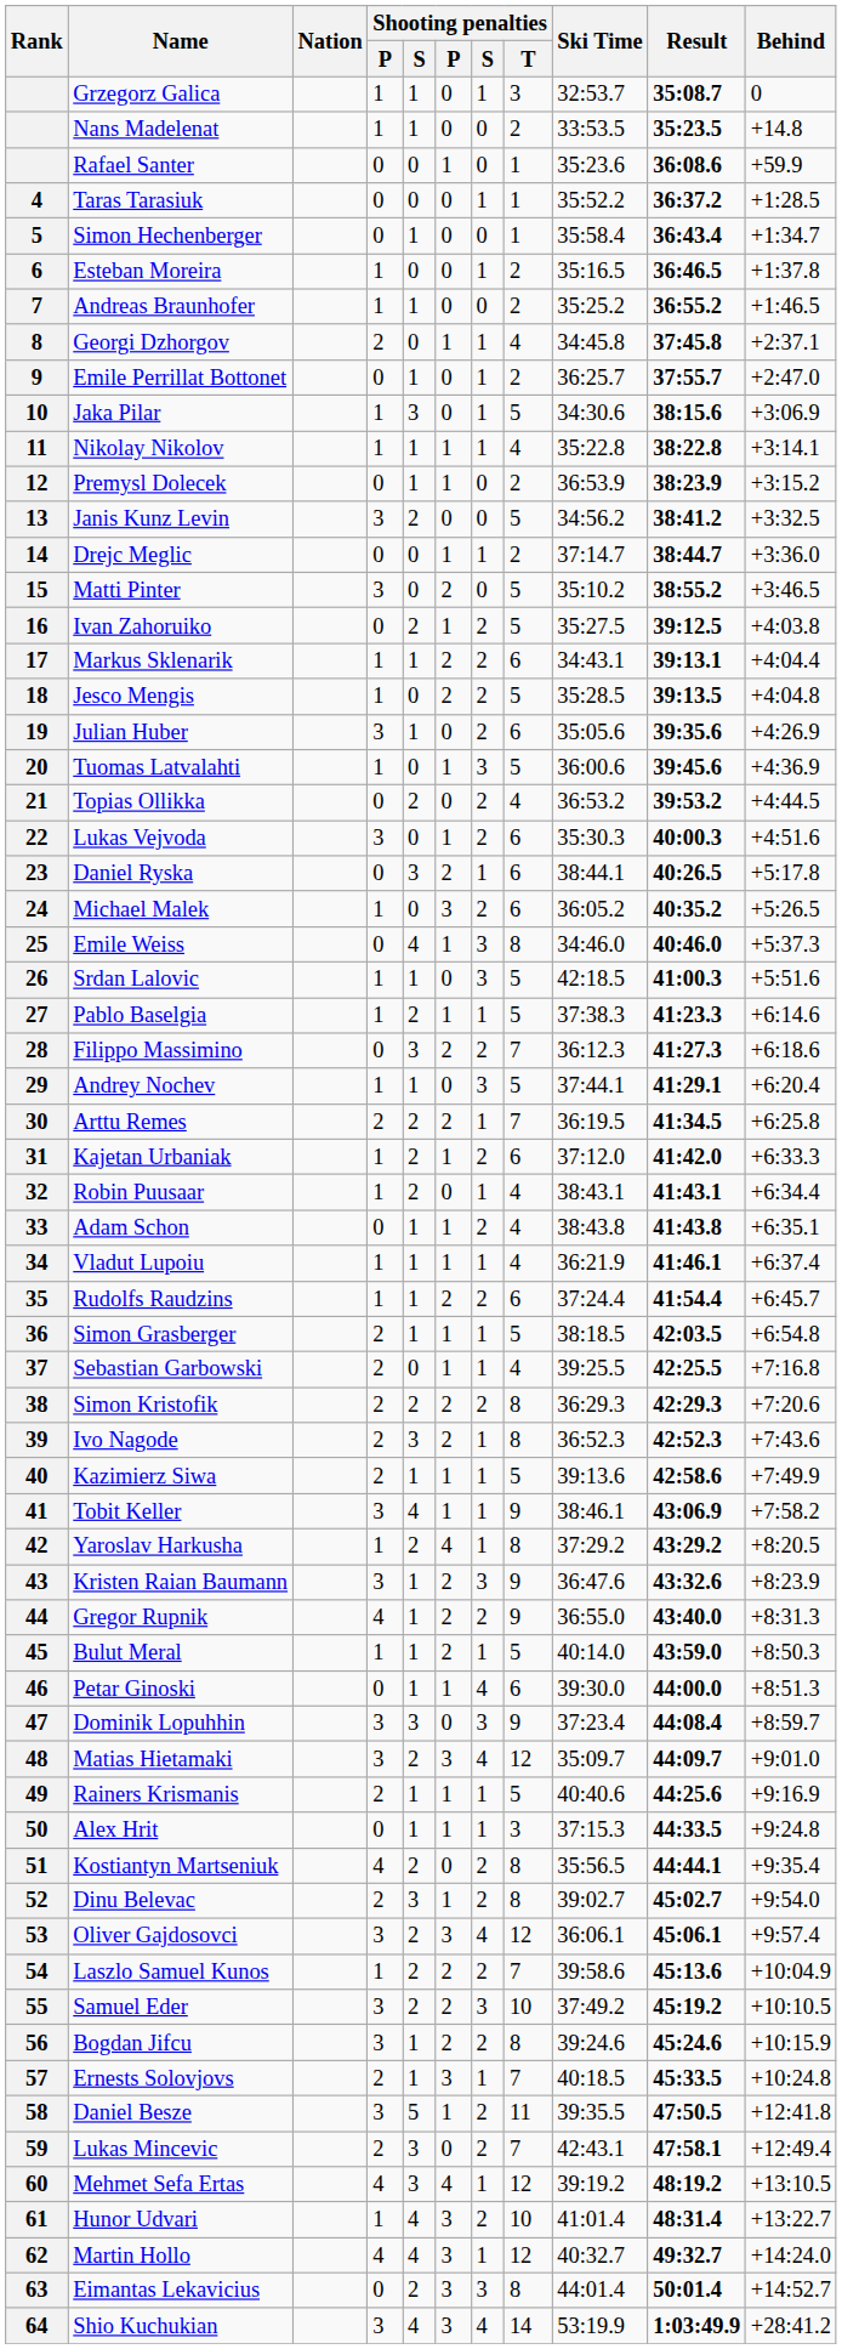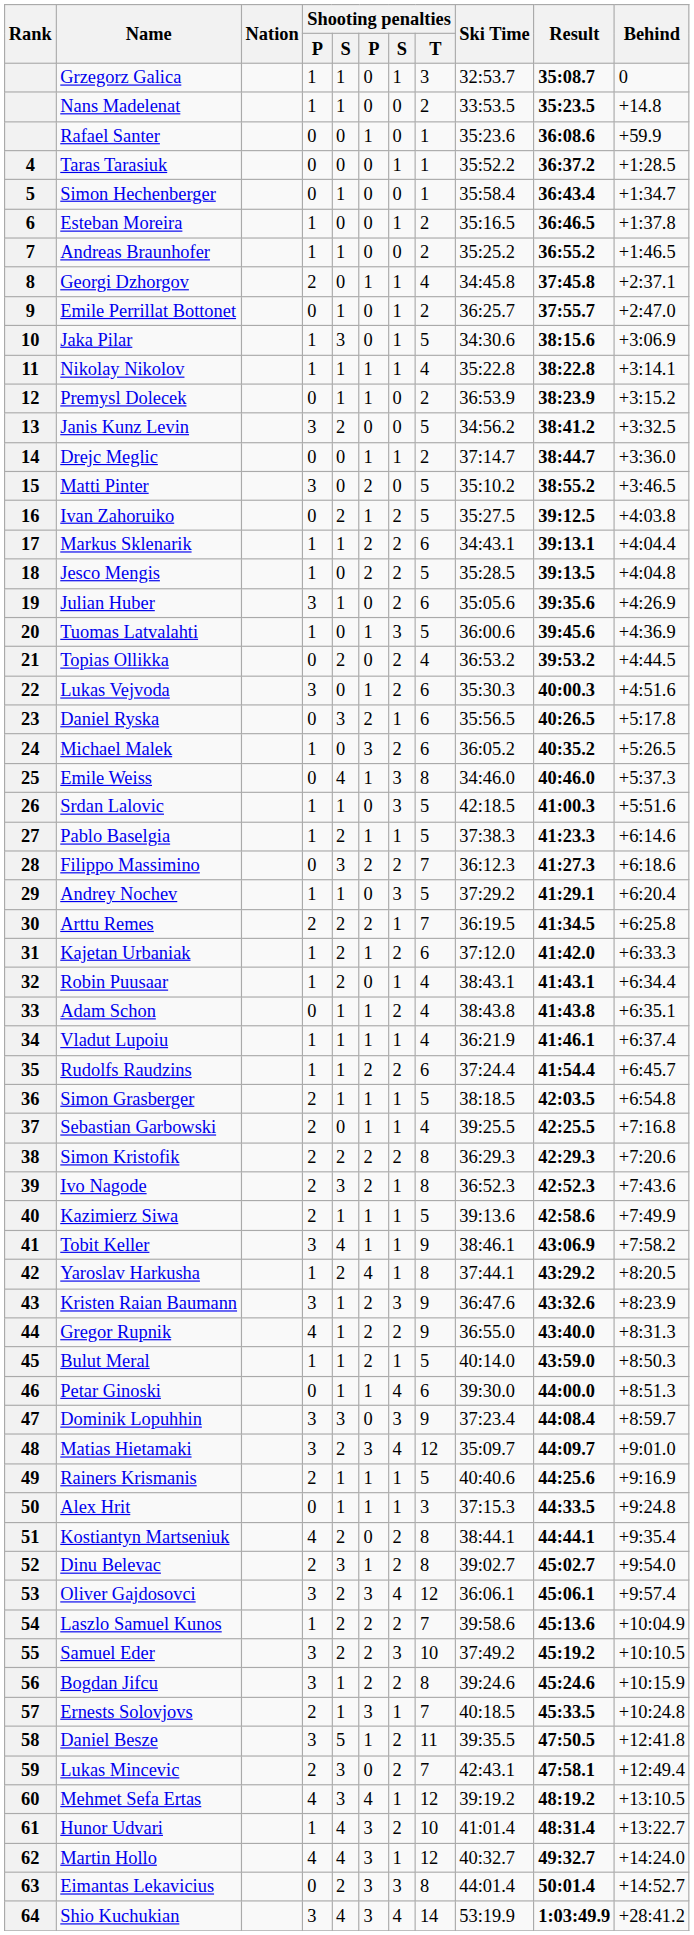Daniel Ryska | Ski Time: 38:44.1 -> 35:56.5
Andrey Nochev | Ski Time: 37:44.1 -> 37:29.2
Yaroslav Harkusha | Ski Time: 37:29.2 -> 37:44.1
Kostiantyn Martseniuk | Ski Time: 35:56.5 -> 38:44.1
